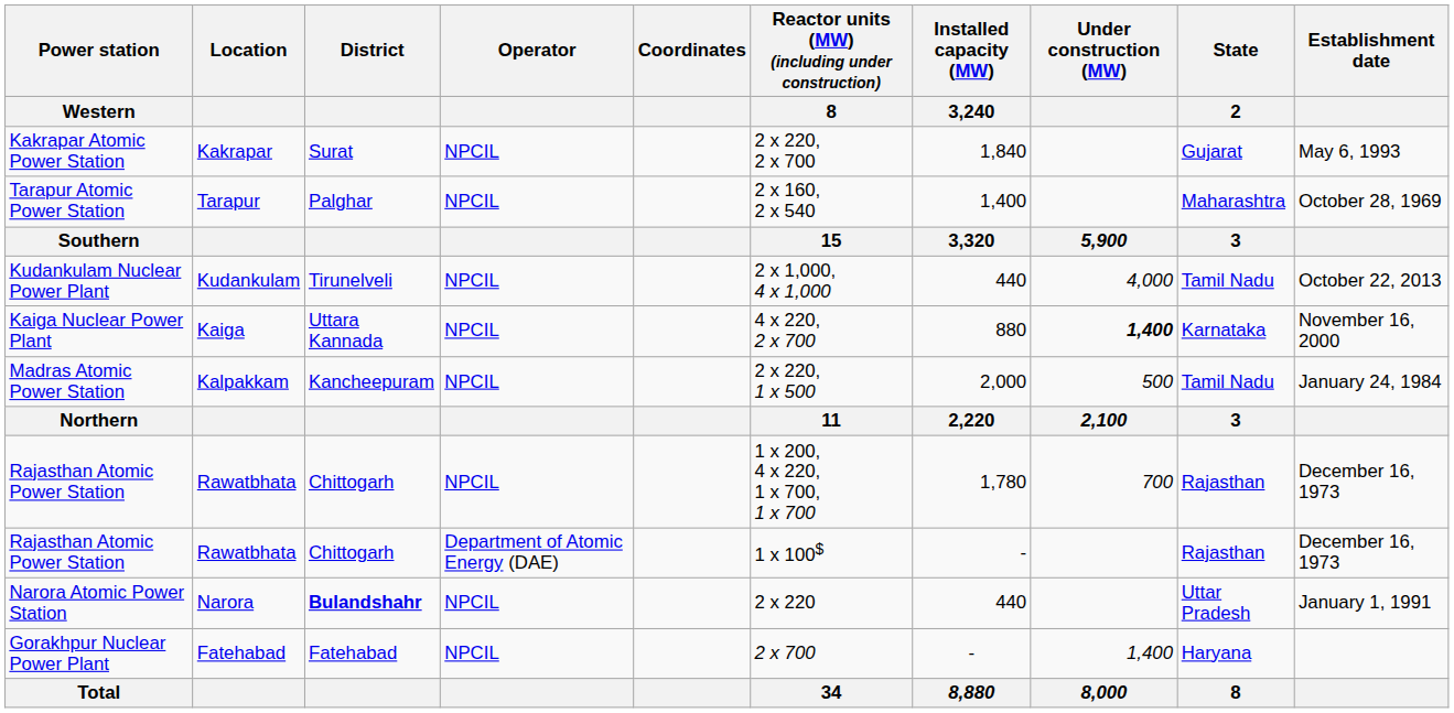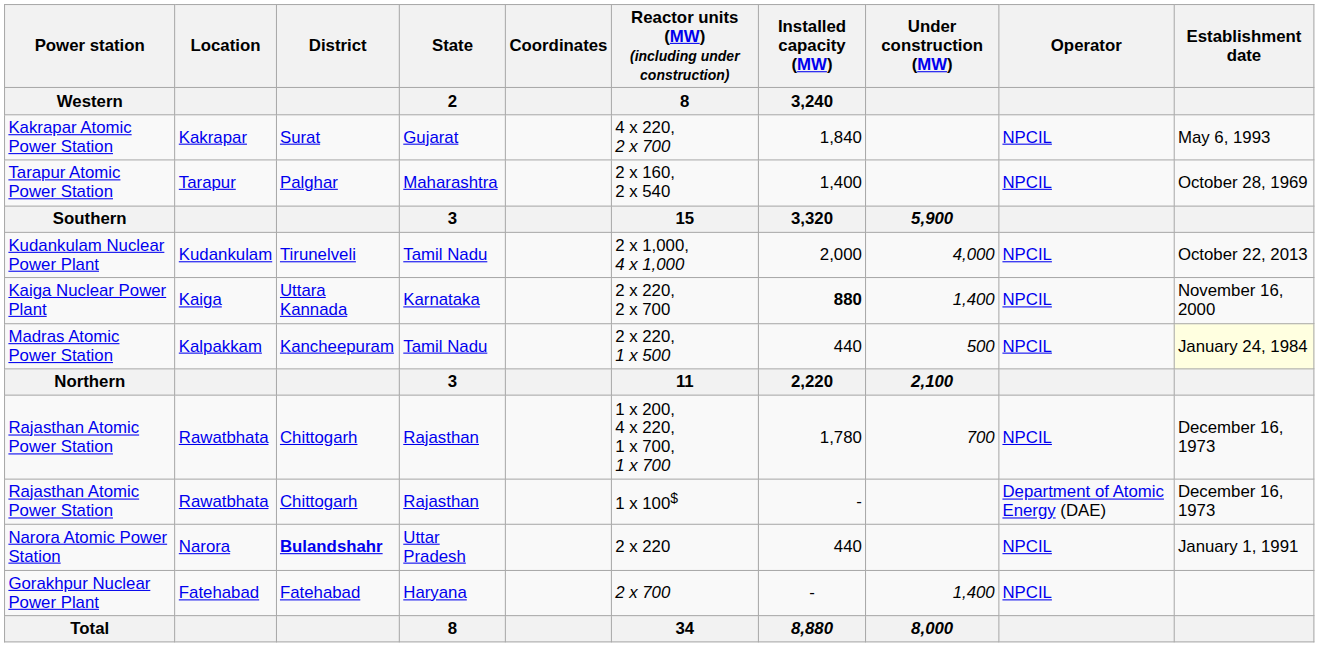columns swapped: State / 2 <-> Operator
Kakrapar Atomic Power Station | Reactor units (MW) (including under construction) / 8: 2 x 220, 2 x 700 -> 4 x 220, 2 x 700
Kudankulam Nuclear Power Plant | Installed capacity (MW) / 3,240: 440 -> 2,000
Kaiga Nuclear Power Plant | Reactor units (MW) (including under construction) / 8: 4 x 220, 2 x 700 -> 2 x 220, 2 x 700
Kaiga Nuclear Power Plant | Installed capacity (MW) / 3,240: normal -> bold
Kaiga Nuclear Power Plant | Under construction (MW): bold -> normal
Madras Atomic Power Station | Installed capacity (MW) / 3,240: 2,000 -> 440
Madras Atomic Power Station | Establishment date: no background -> lightyellow background
